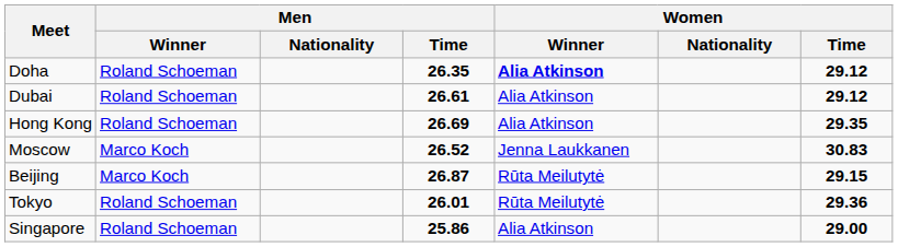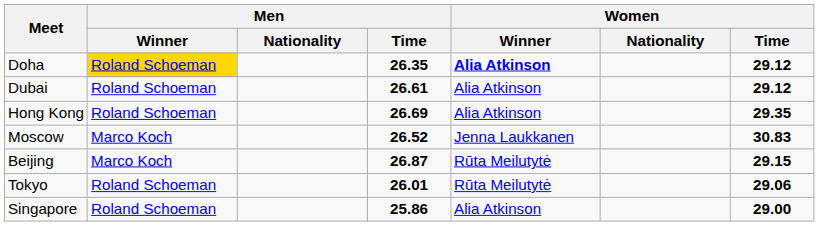Doha | Men / Winner: no background -> gold background
Tokyo | Women / Time: 29.36 -> 29.06
